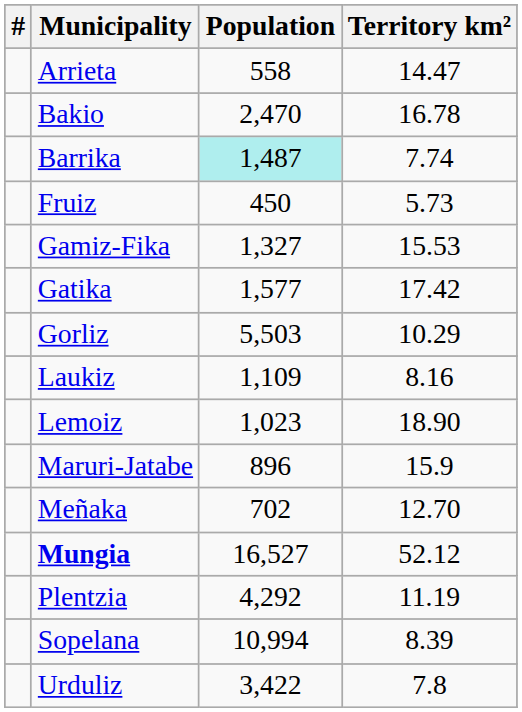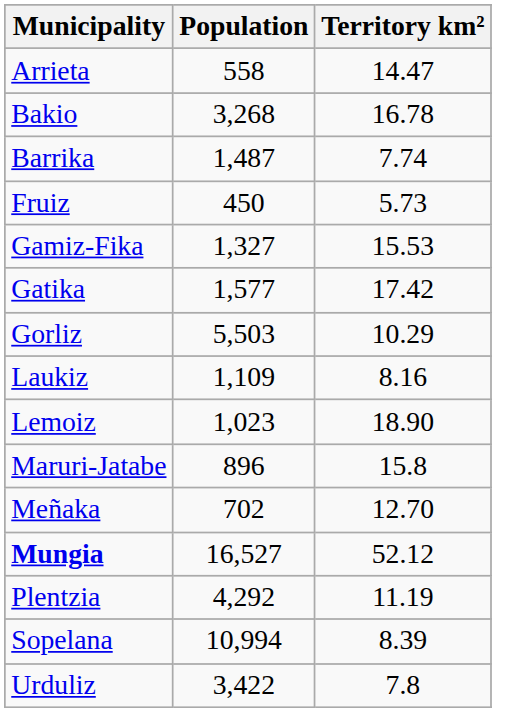- column: #
Bakio | Population: 2,470 -> 3,268
Barrika | Population: paleturquoise background -> no background
Maruri-Jatabe | Territory km²: 15.9 -> 15.8
